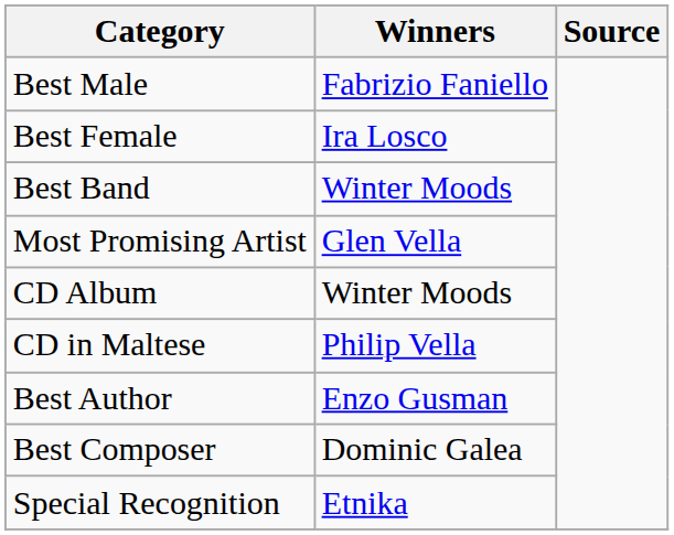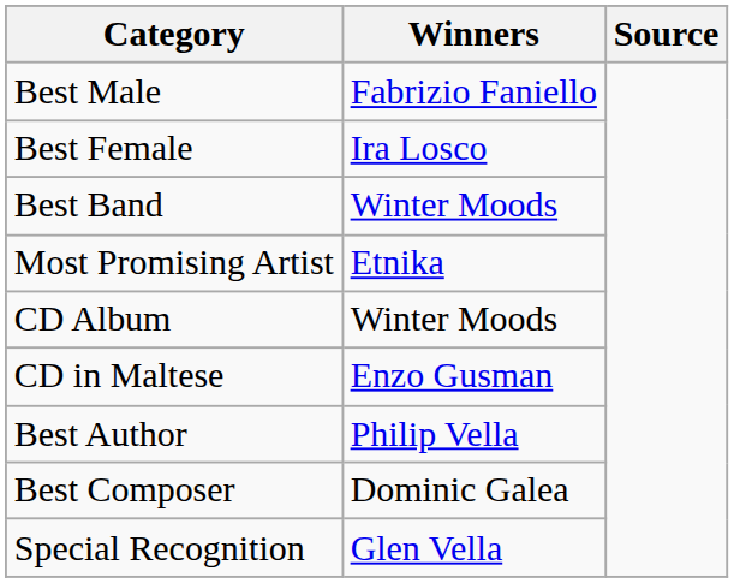Most Promising Artist | Winners: Glen Vella -> Etnika
CD in Maltese | Winners: Philip Vella -> Enzo Gusman
Best Author | Winners: Enzo Gusman -> Philip Vella
Special Recognition | Winners: Etnika -> Glen Vella
